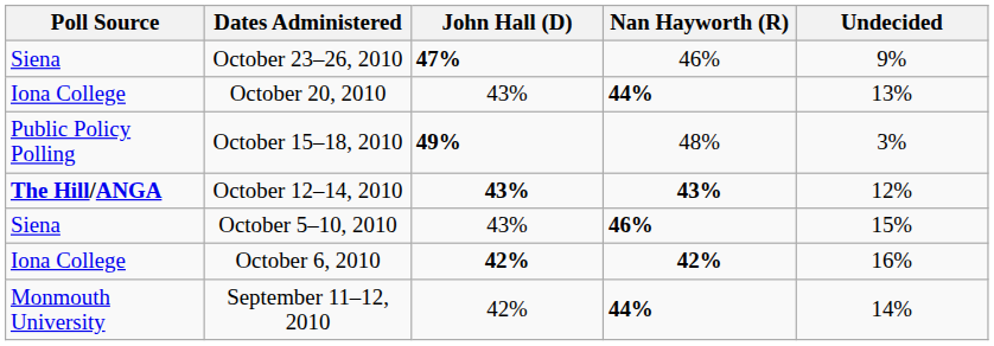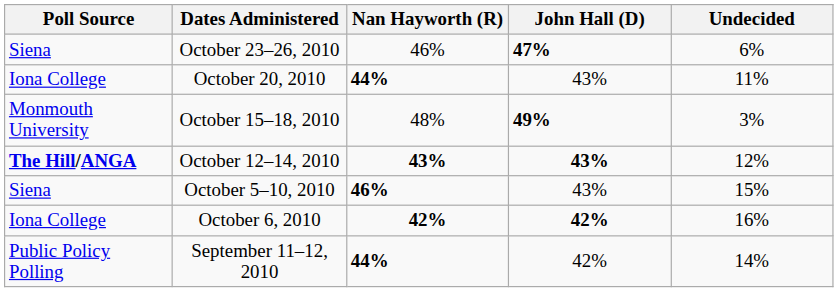columns swapped: John Hall (D) <-> Nan Hayworth (R)
October 23–26, 2010 | Undecided: 9% -> 6%
October 20, 2010 | Undecided: 13% -> 11%
October 15–18, 2010 | Poll Source: Public Policy Polling -> Monmouth University
September 11–12, 2010 | Poll Source: Monmouth University -> Public Policy Polling
